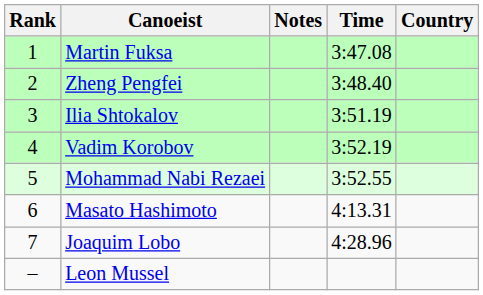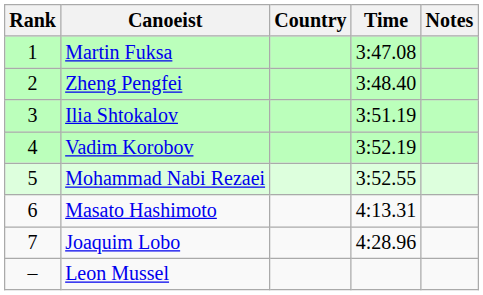columns swapped: Country <-> Notes
